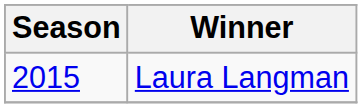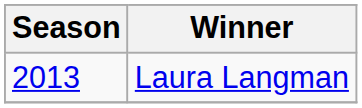Laura Langman | Season: 2015 -> 2013
